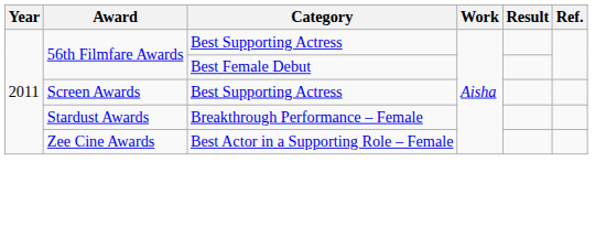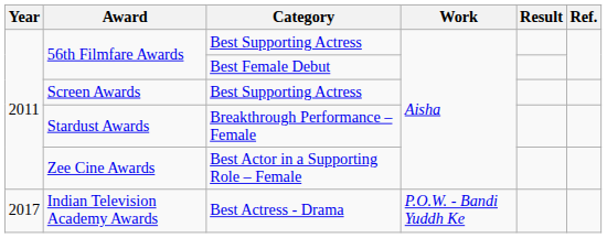+ row: 2017 | Indian Television Academy Awards | Best Actress - Drama | P.O.W. - Bandi Yuddh Ke
